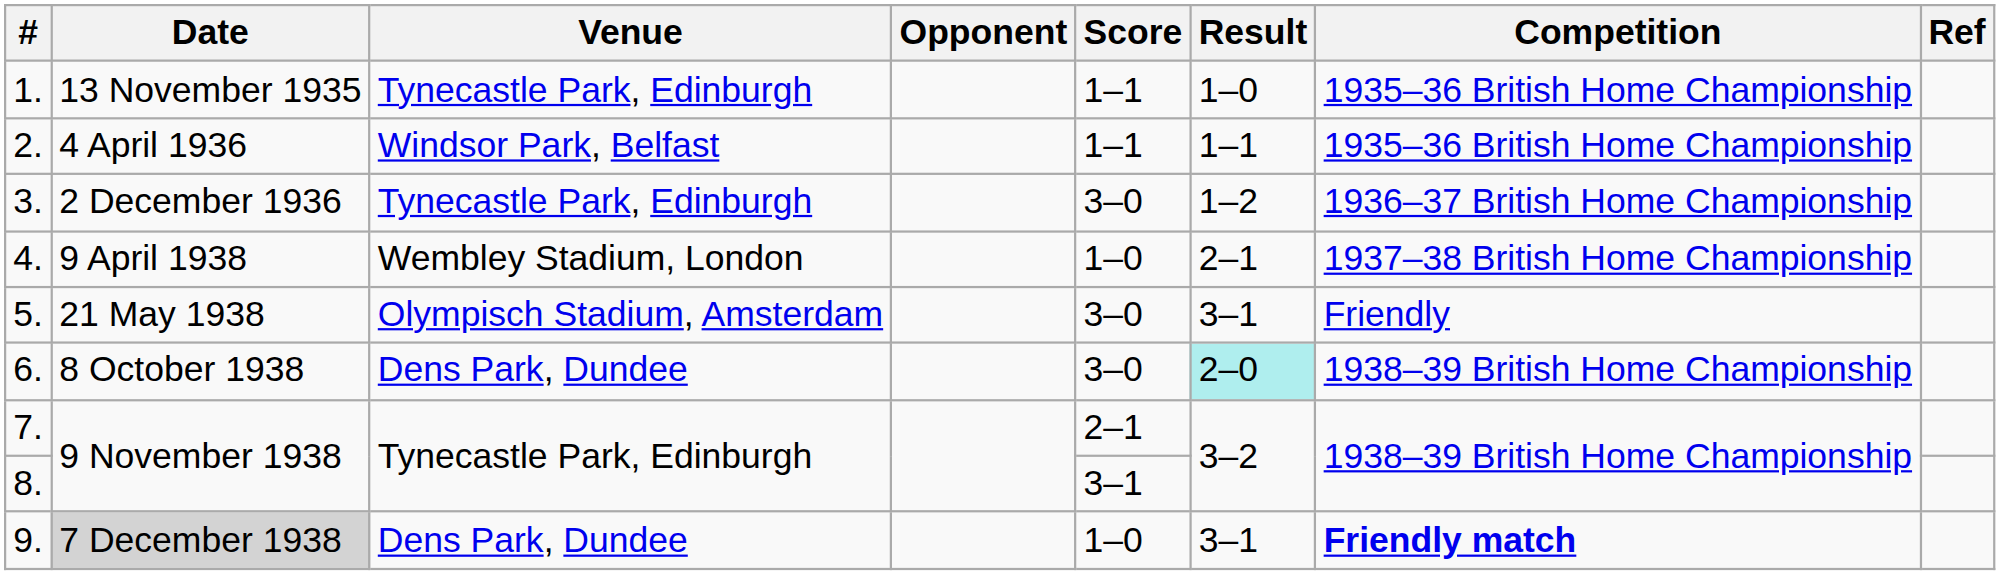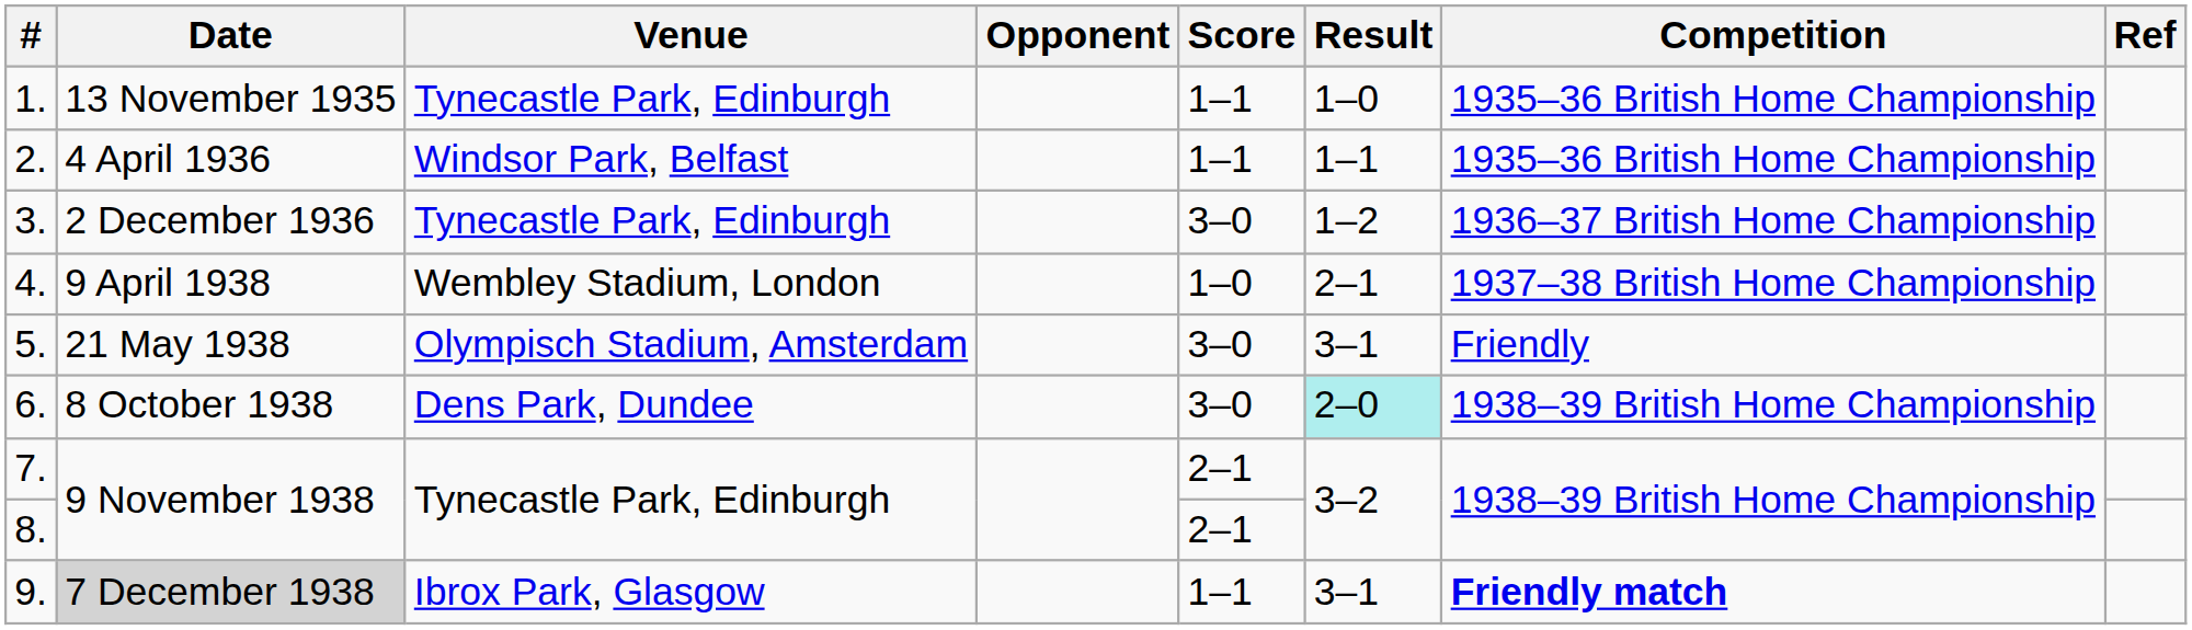8. | Score: 3–1 -> 2–1
9. | Venue: Dens Park, Dundee -> Ibrox Park, Glasgow
9. | Score: 1–0 -> 1–1
